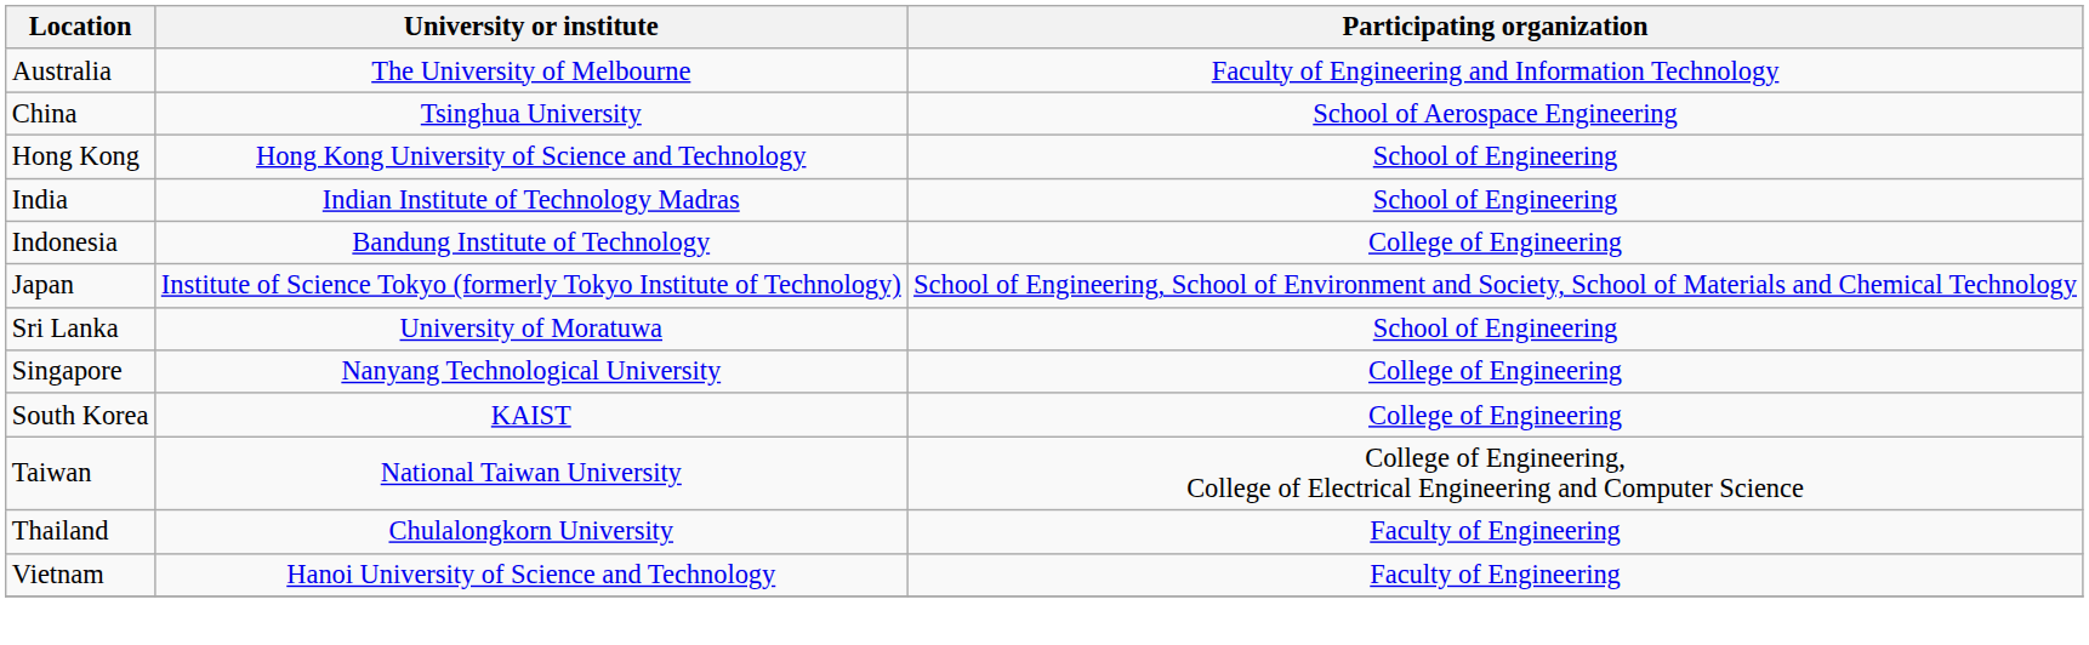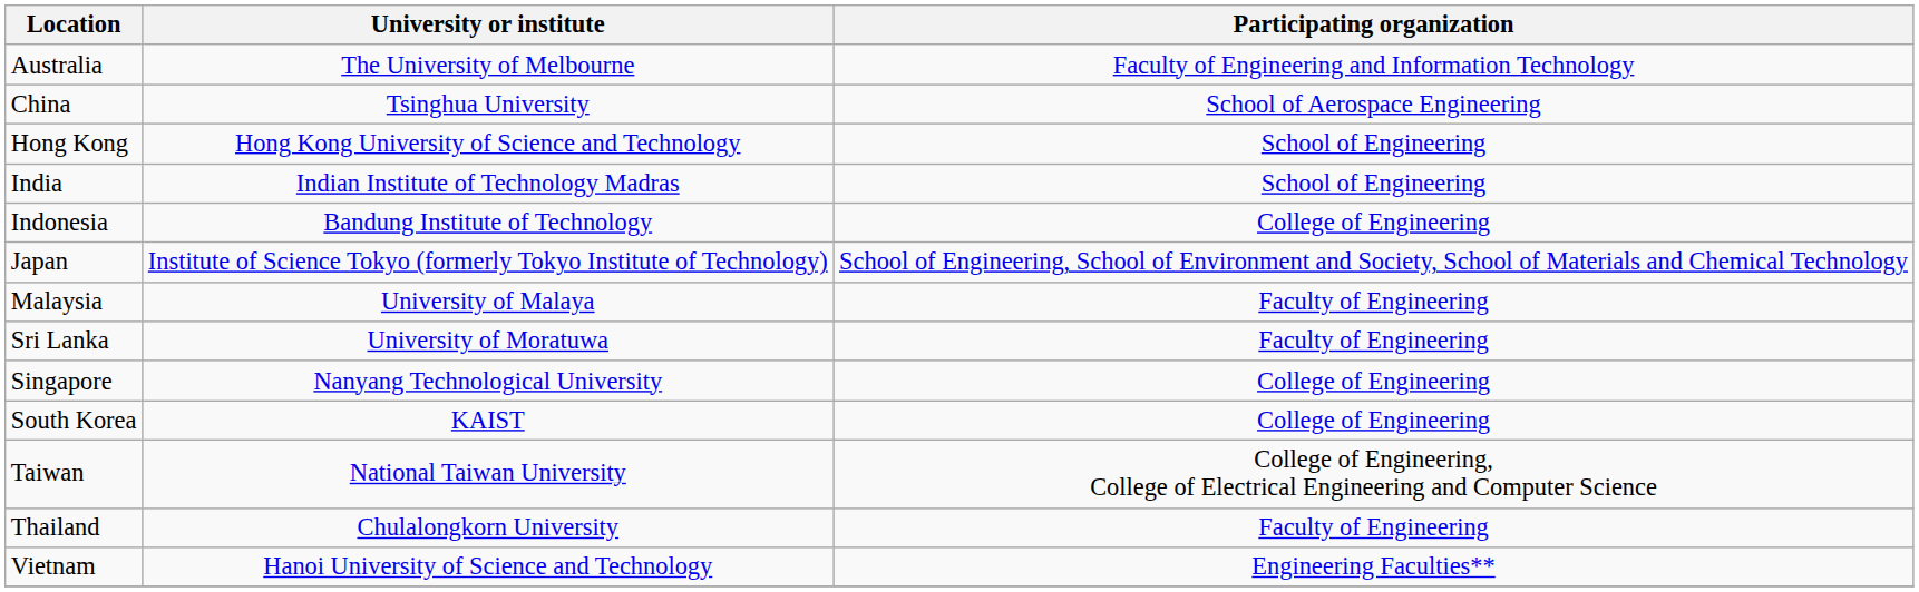+ row: Malaysia | University of Malaya | Faculty of Engineering
Sri Lanka | Participating organization: School of Engineering -> Faculty of Engineering
Vietnam | Participating organization: Faculty of Engineering -> Engineering Faculties**
